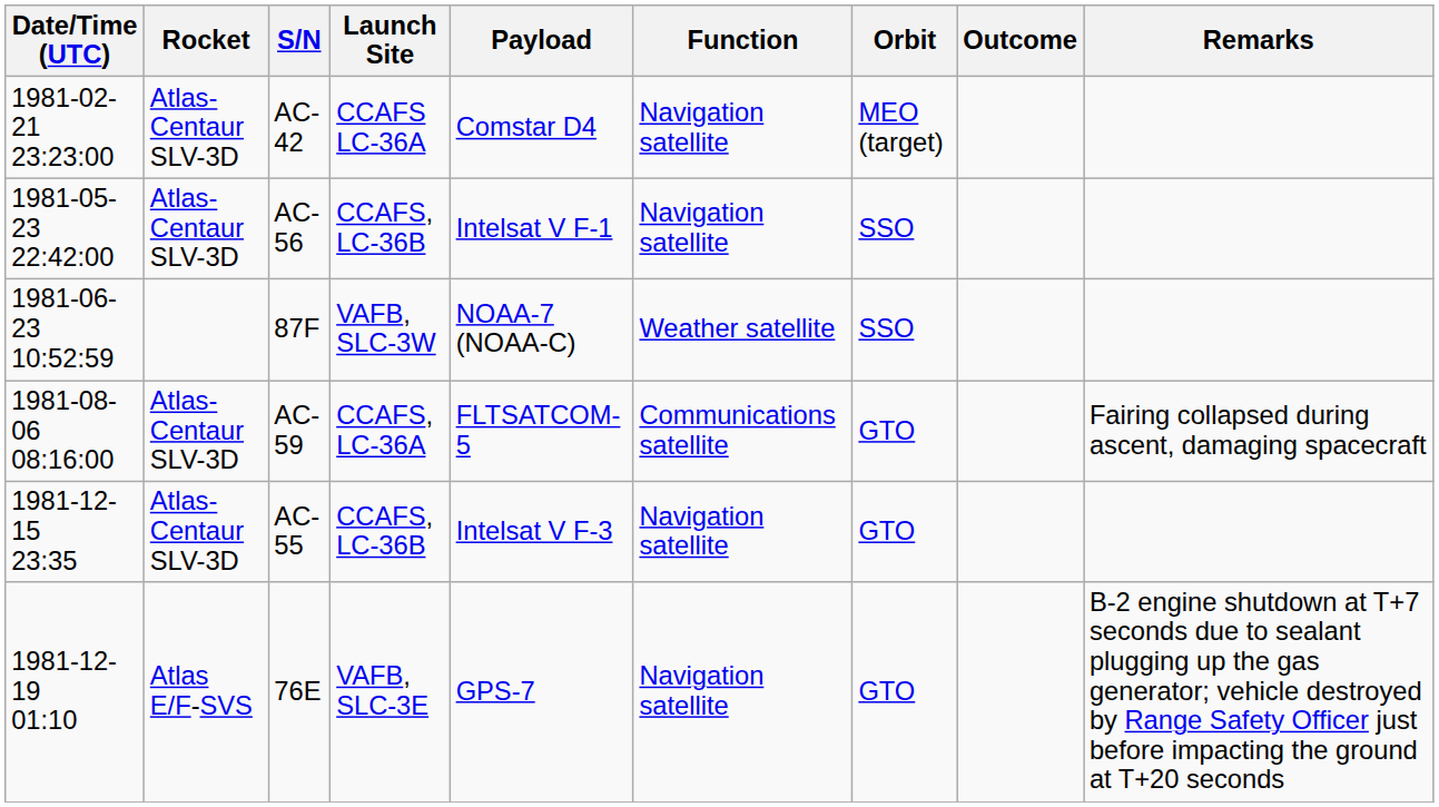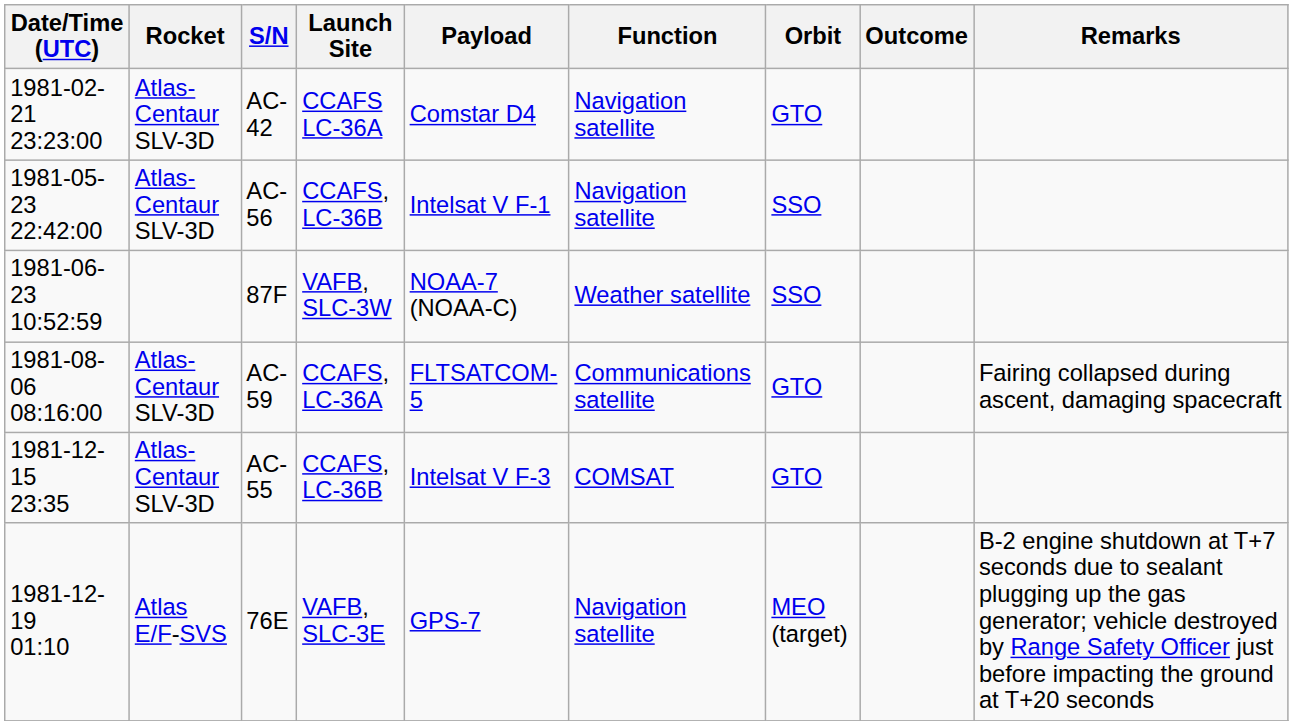AC-42 | Orbit: MEO (target) -> GTO
AC-55 | Function: Navigation satellite -> COMSAT
76E | Orbit: GTO -> MEO (target)
